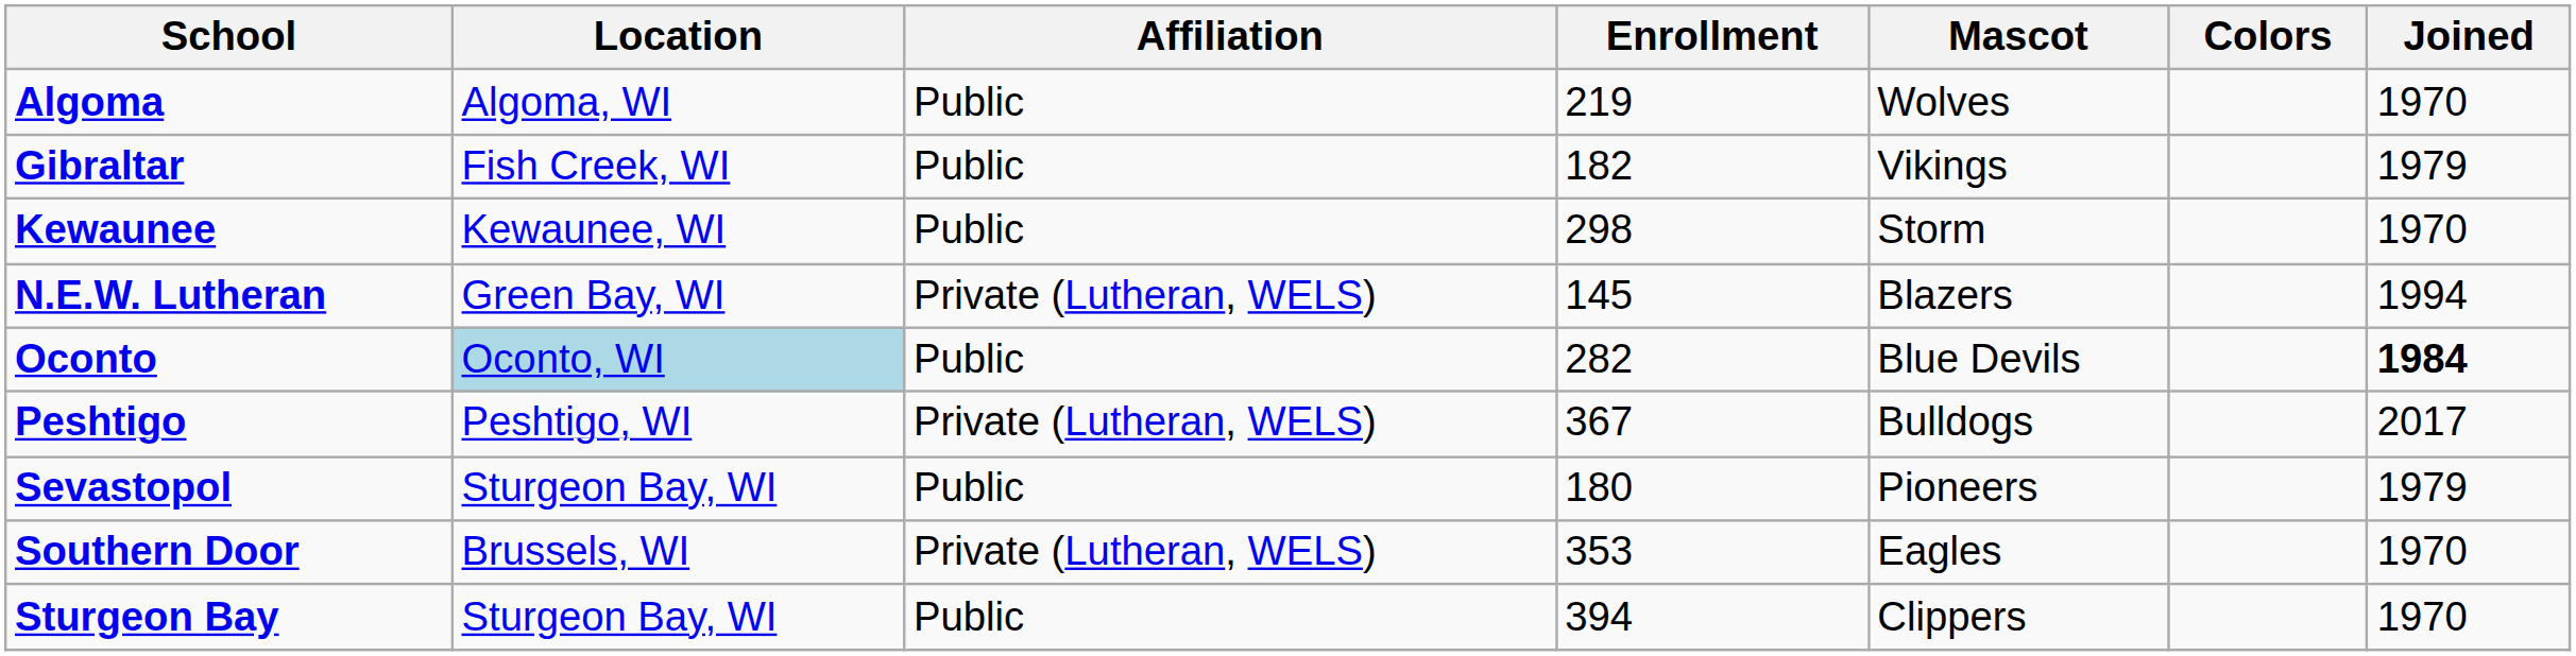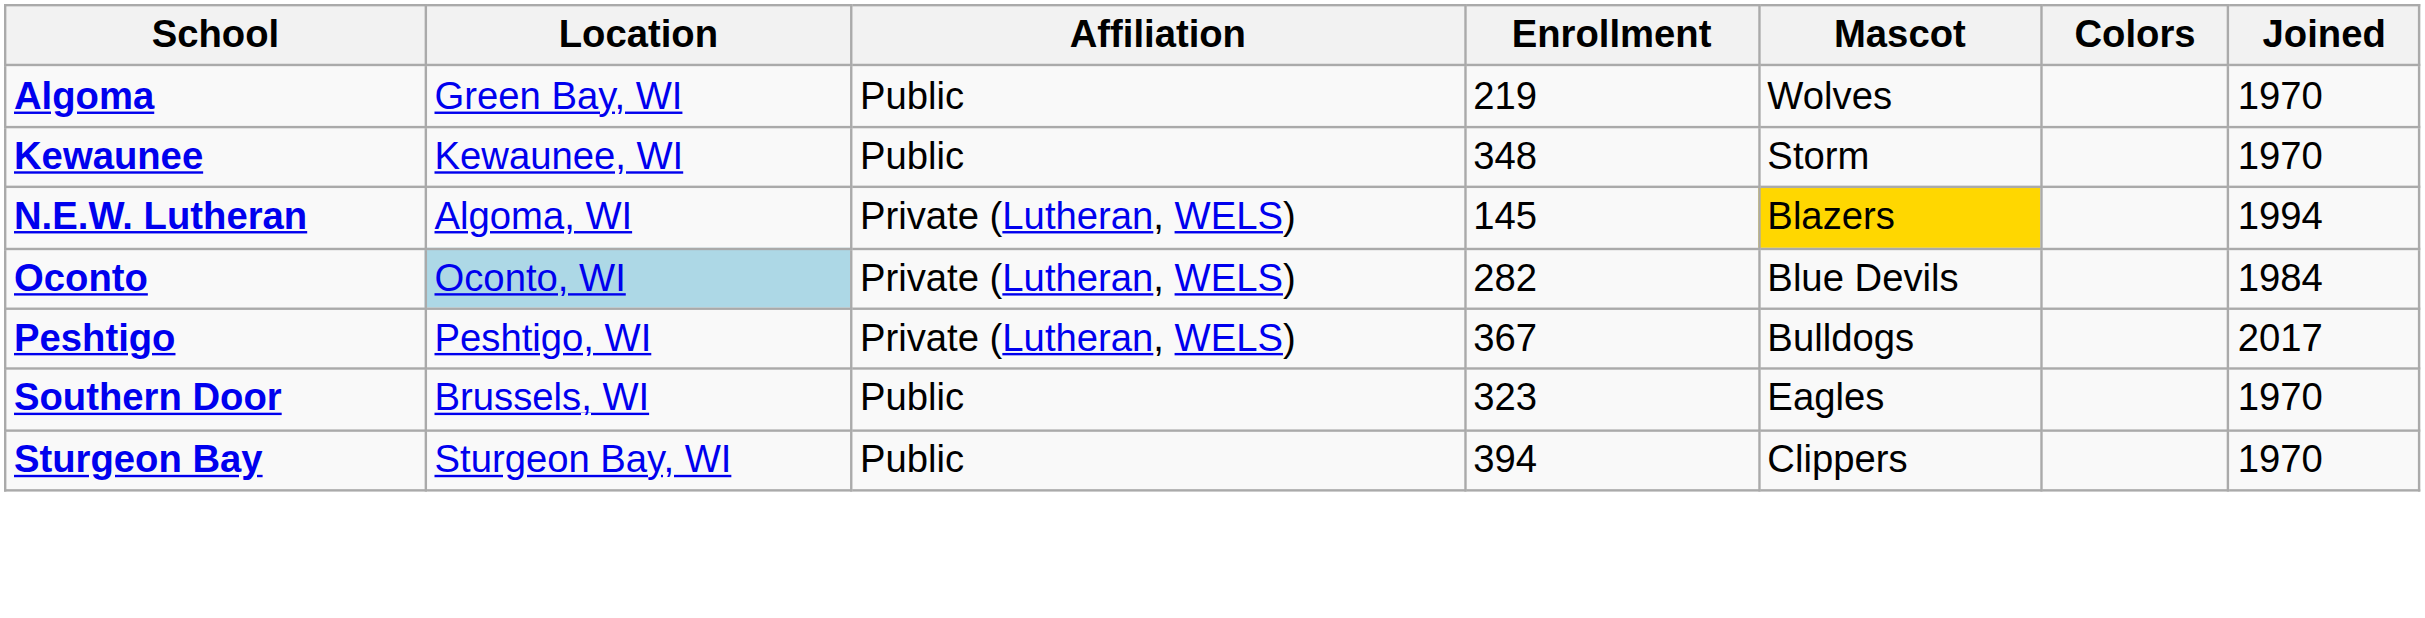Algoma | Location: Algoma, WI -> Green Bay, WI
- row: Gibraltar | Fish Creek, WI | Public | 182 | Vikings | 1979
Kewaunee | Enrollment: 298 -> 348
N.E.W. Lutheran | Location: Green Bay, WI -> Algoma, WI
N.E.W. Lutheran | Mascot: no background -> gold background
Oconto | Affiliation: Public -> Private (Lutheran, WELS)
Oconto | Joined: bold -> normal
- row: Sevastopol | Sturgeon Bay, WI | Public | 180 | Pioneers | 1979
Southern Door | Affiliation: Private (Lutheran, WELS) -> Public
Southern Door | Enrollment: 353 -> 323
